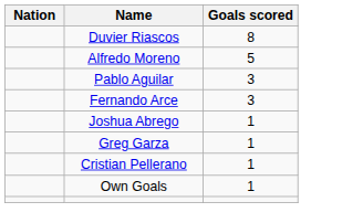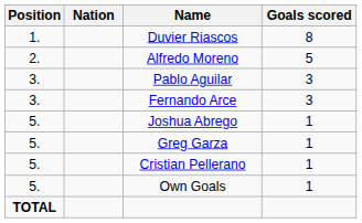+ column: Position | 1. | 2. | 3. | 3. | 5. | 5. | 5. | 5. | TOTAL
